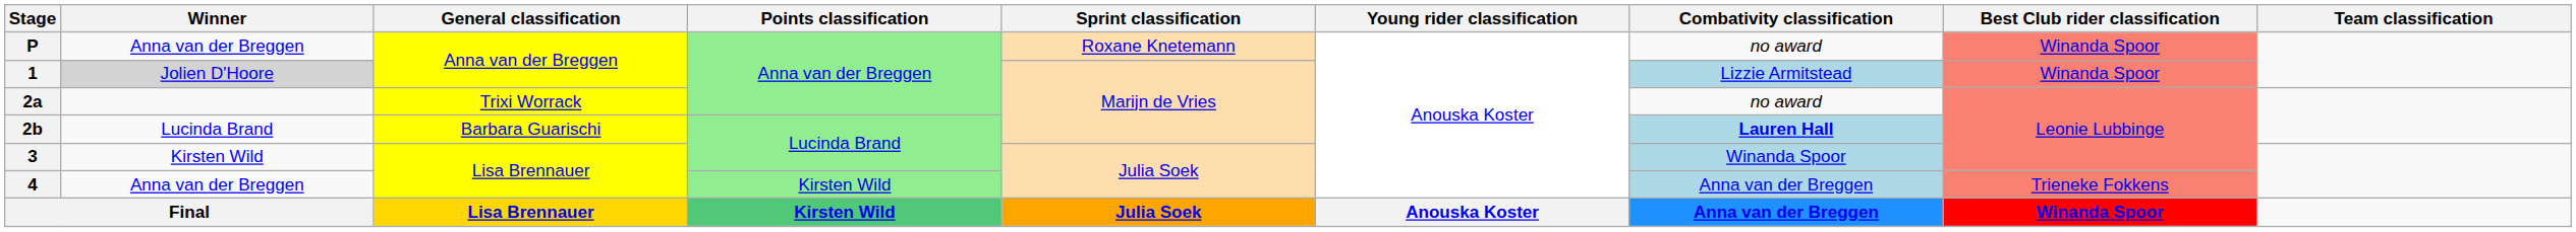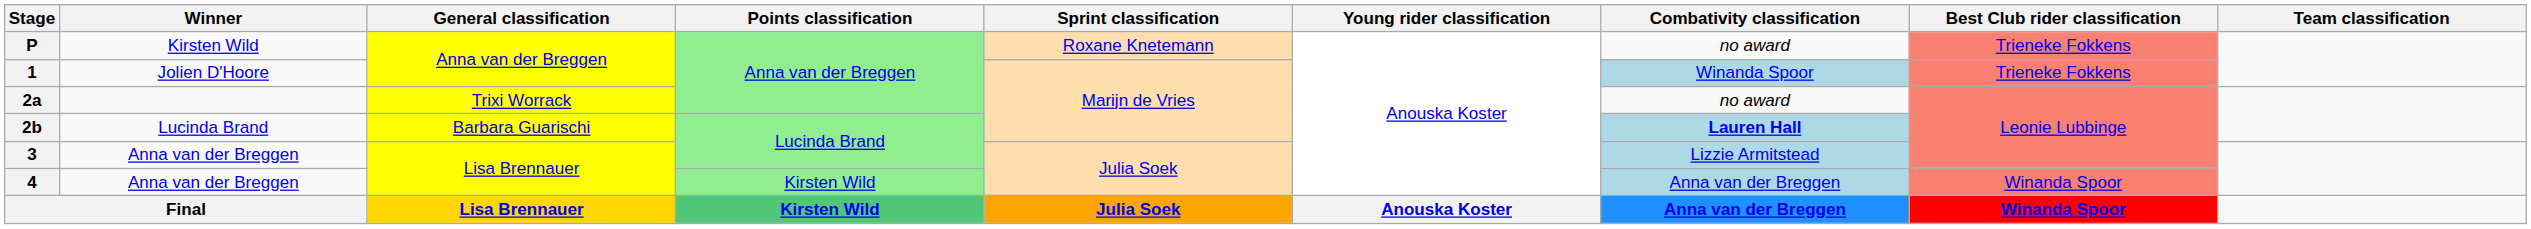P | Winner: Anna van der Breggen -> Kirsten Wild
P | Best Club rider classification: Winanda Spoor -> Trieneke Fokkens
1 | Winner: lightgrey background -> no background
1 | Combativity classification: Lizzie Armitstead -> Winanda Spoor
1 | Best Club rider classification: Winanda Spoor -> Trieneke Fokkens
3 | Winner: Kirsten Wild -> Anna van der Breggen
3 | Combativity classification: Winanda Spoor -> Lizzie Armitstead
4 | Best Club rider classification: Trieneke Fokkens -> Winanda Spoor
